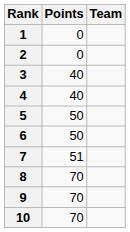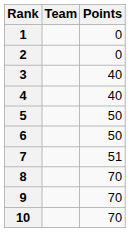columns swapped: Team <-> Points
